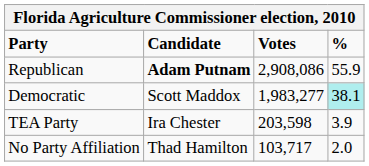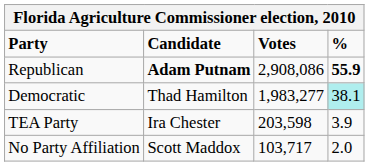Republican | %: normal -> bold
Democratic | Candidate: Scott Maddox -> Thad Hamilton
No Party Affiliation | Candidate: Thad Hamilton -> Scott Maddox
